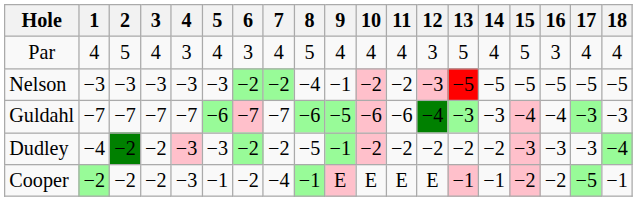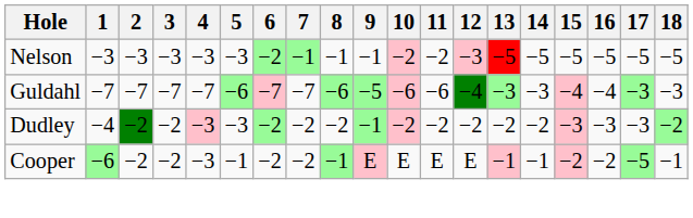- row: Par | 4 | 5 | 4 | 3 | 4 | 3 | 4 | 5 | 4 | 4 | 4 | 3 | 5 | 4 | 5 | 3 | 4 | 4
Nelson | 7: −2 -> −1
Nelson | 8: −4 -> −1
Dudley | 8: −5 -> −2
Dudley | 18: −4 -> −2
Cooper | 1: −2 -> −6
Cooper | 7: −4 -> −2
